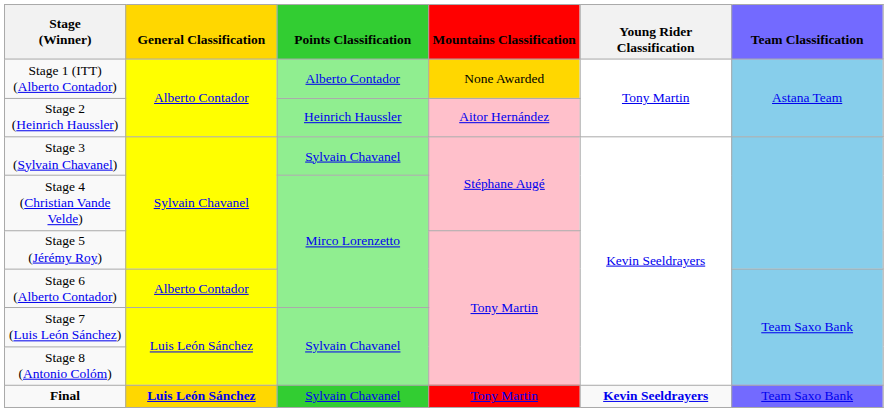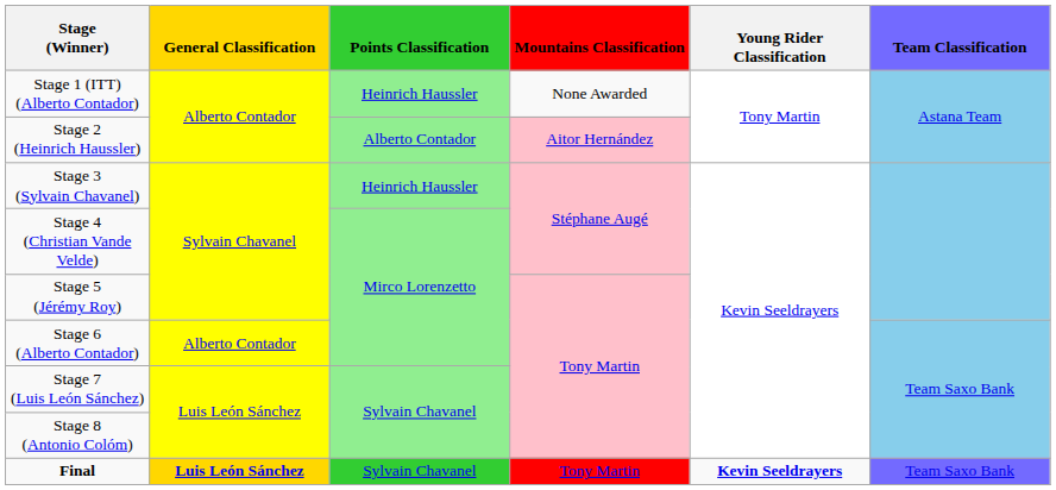Stage 1 (ITT) (Alberto Contador) | Points Classification: Alberto Contador -> Heinrich Haussler
Stage 1 (ITT) (Alberto Contador) | Mountains Classification: gold background -> no background
Stage 2 (Heinrich Haussler) | Points Classification: Heinrich Haussler -> Alberto Contador
Stage 3 (Sylvain Chavanel) | Points Classification: Sylvain Chavanel -> Heinrich Haussler
